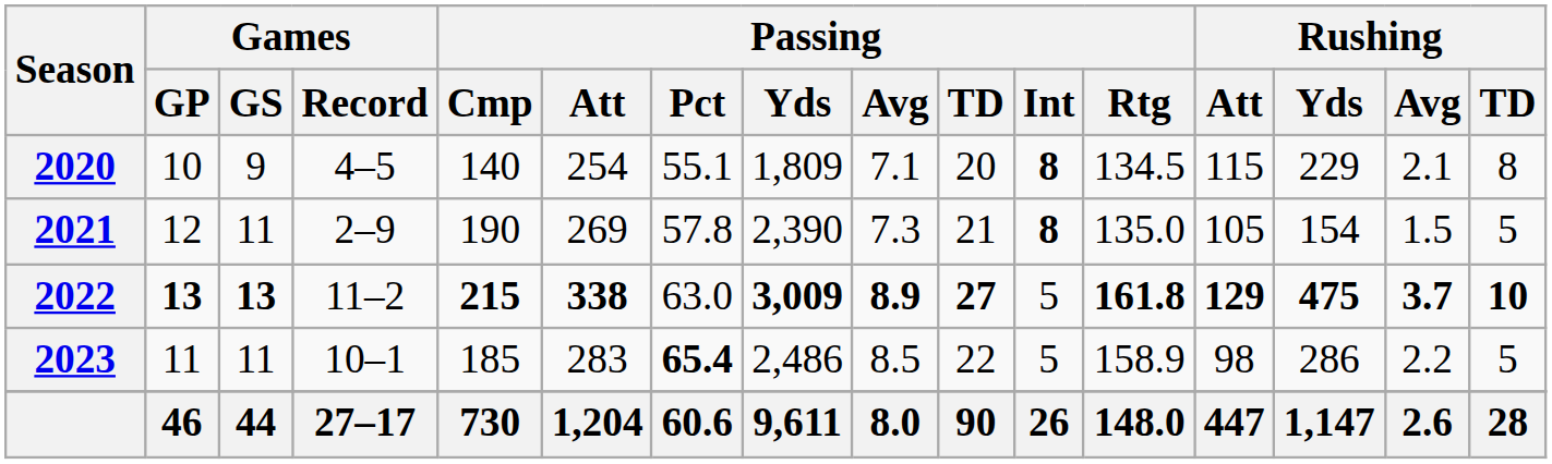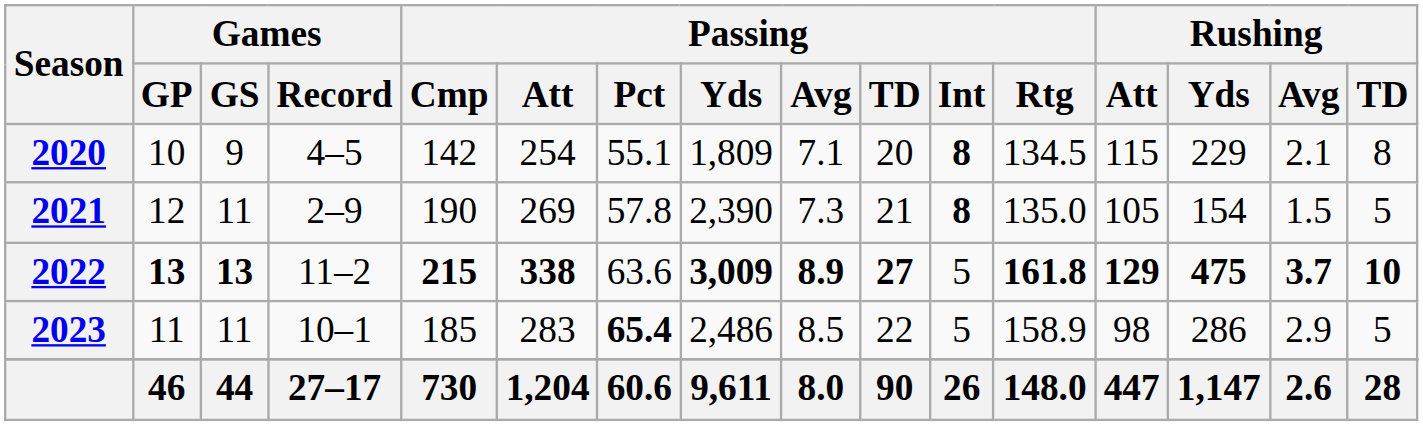2020 | Passing / Cmp: 140 -> 142
2022 | Passing / Pct: 63.0 -> 63.6
2023 | Rushing / Avg: 2.2 -> 2.9
